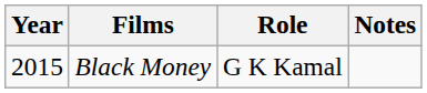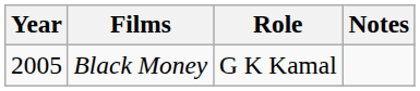Black Money | Year: 2015 -> 2005
